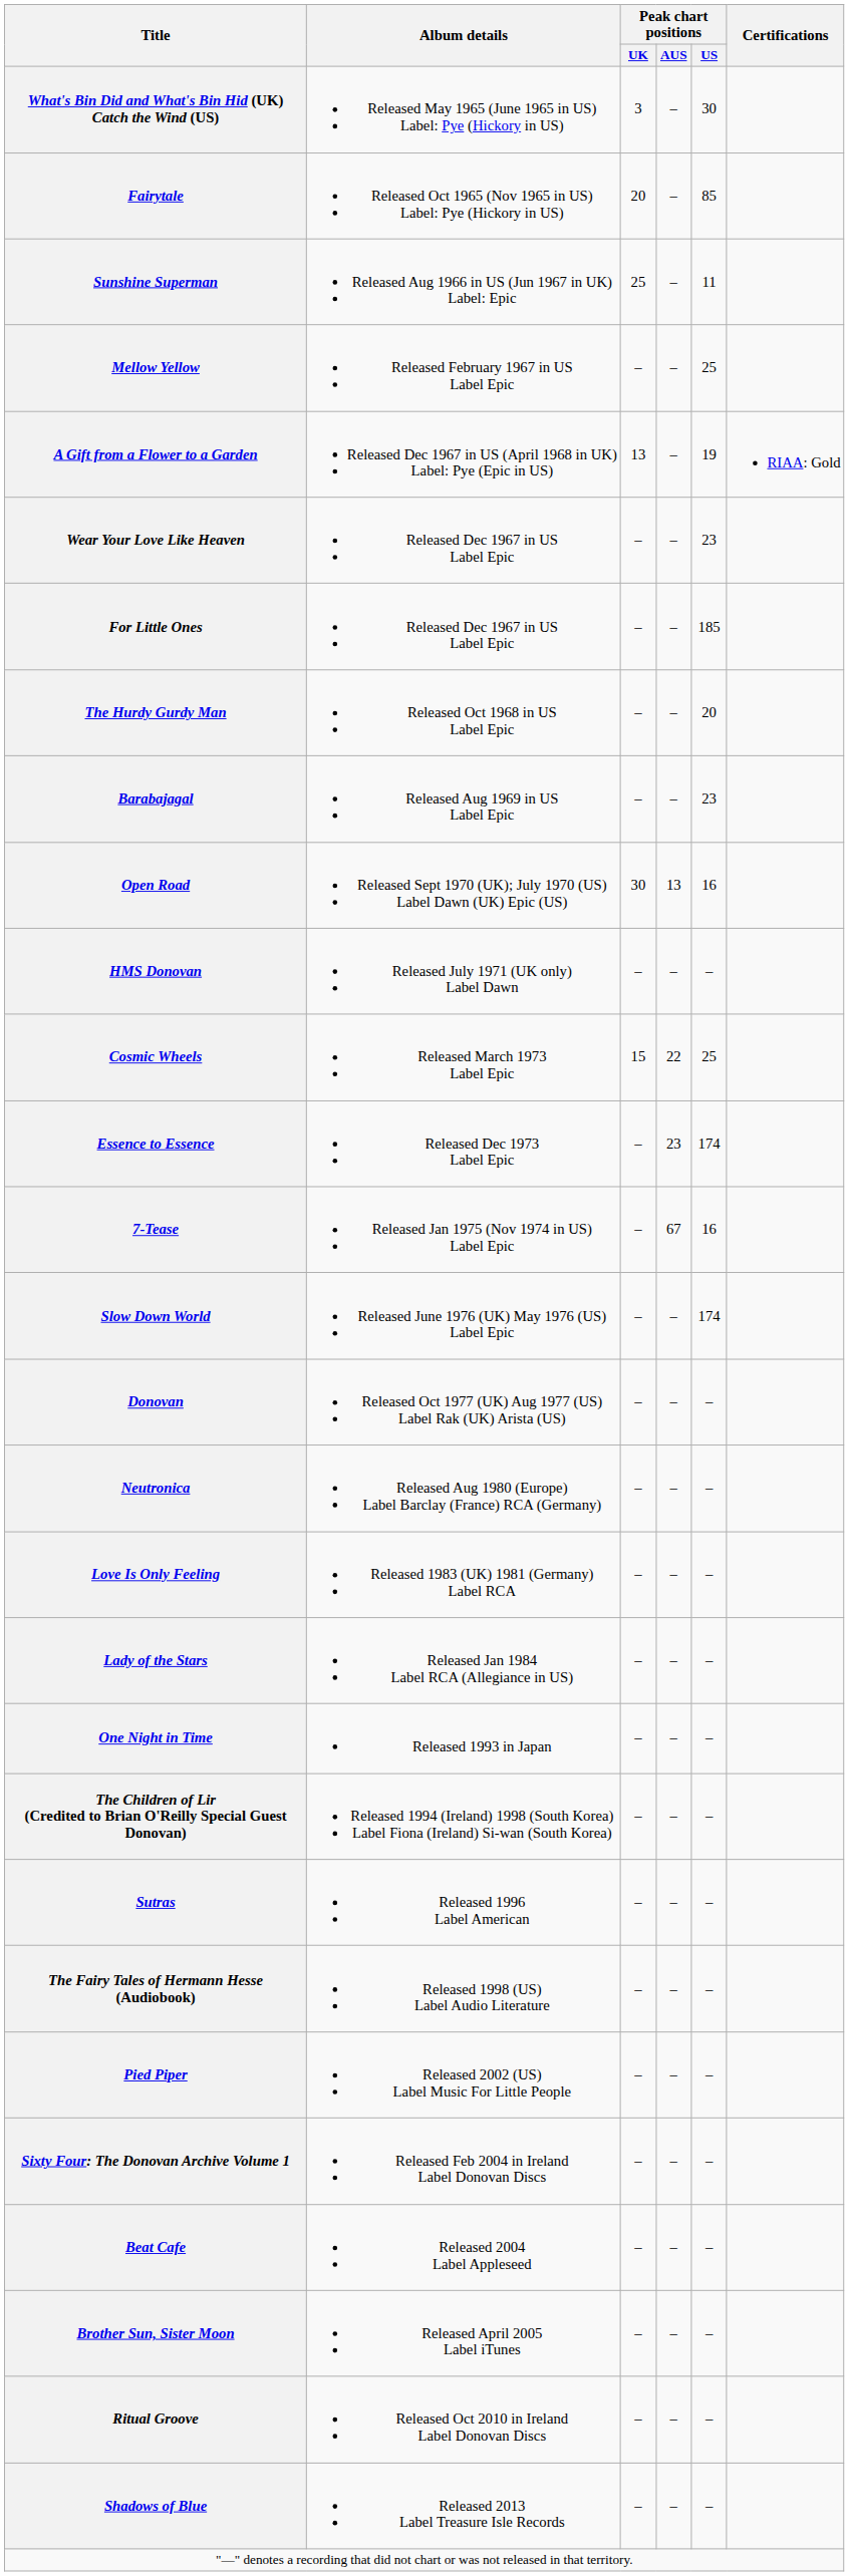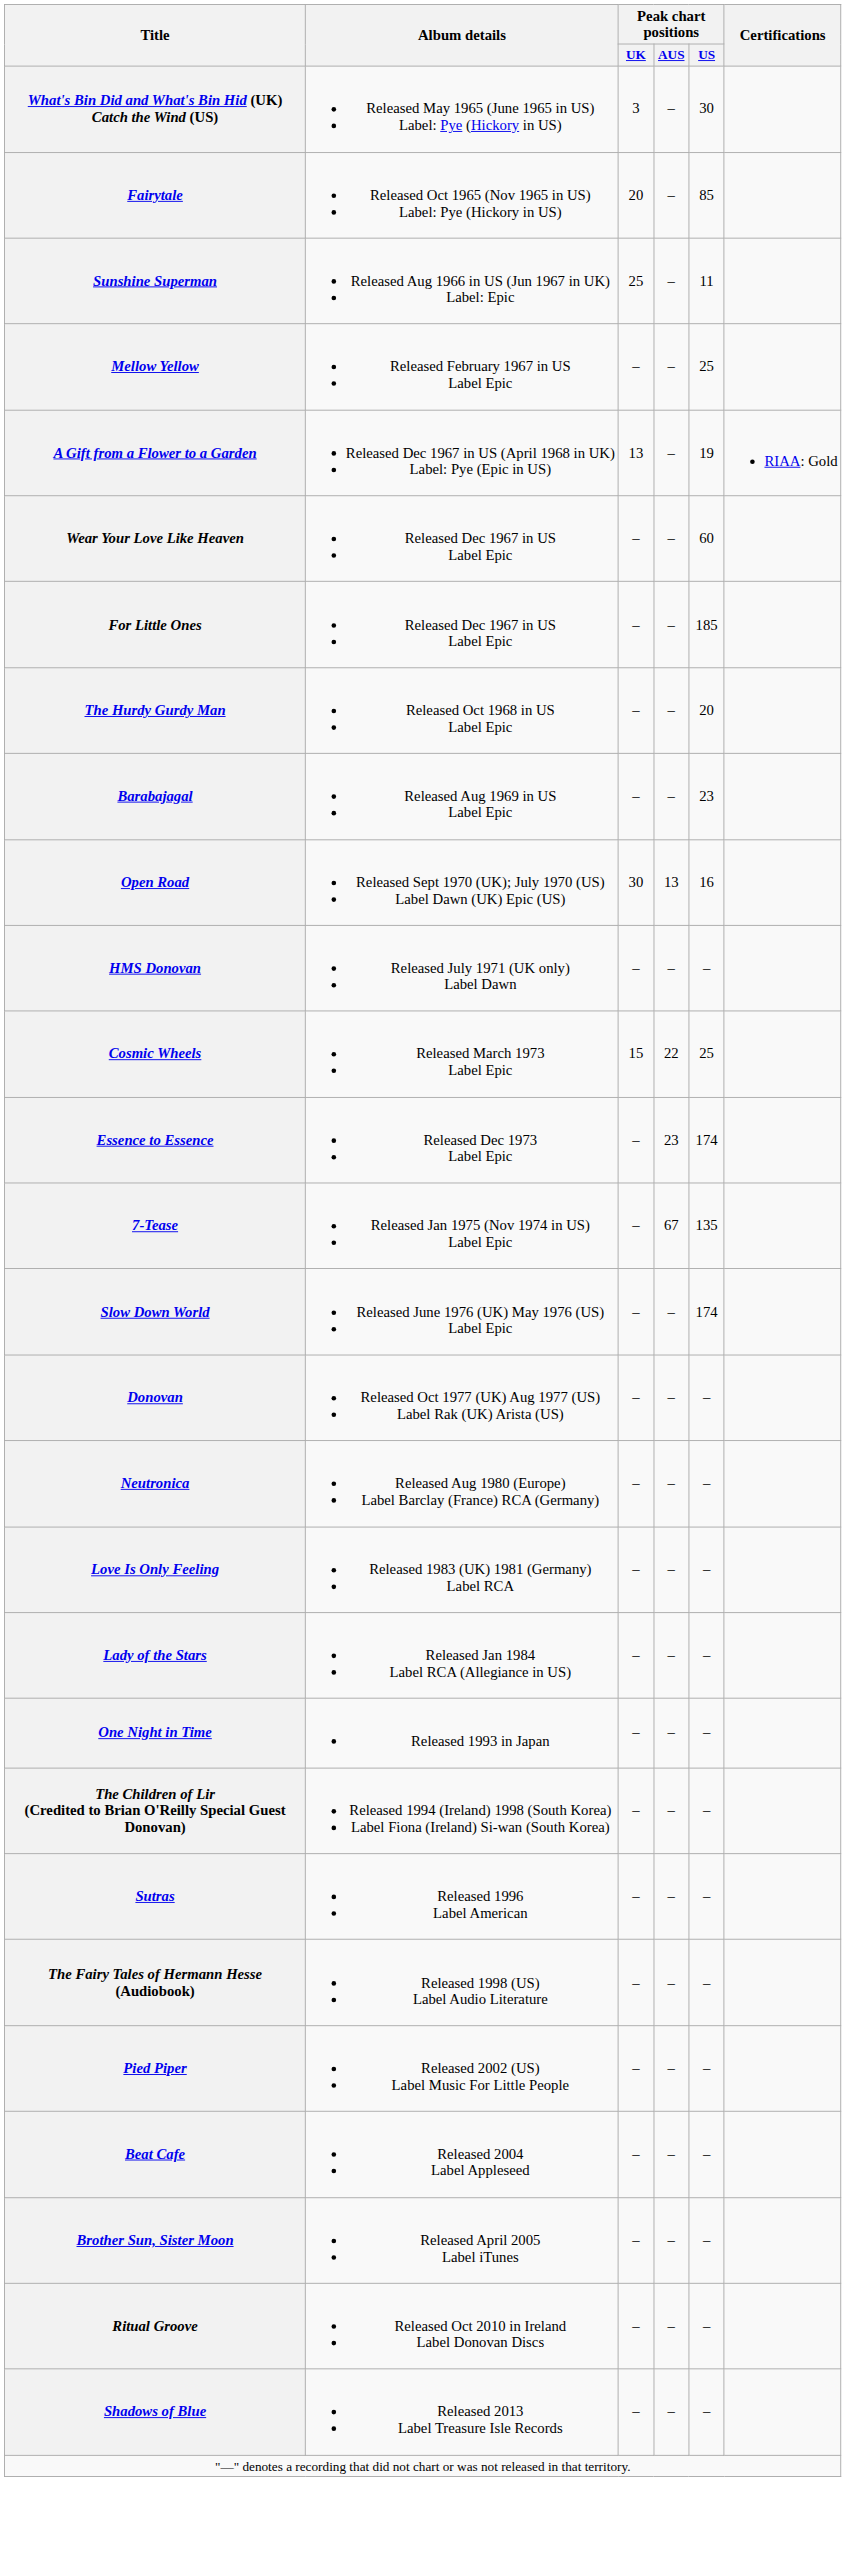Wear Your Love Like Heaven | Peak chart positions / US: 23 -> 60
7-Tease | Peak chart positions / US: 16 -> 135
- row: Sixty Four: The Donovan Archive Volume 1 | Released Feb 2004 in Ireland Label Donovan Discs | – | – | –
